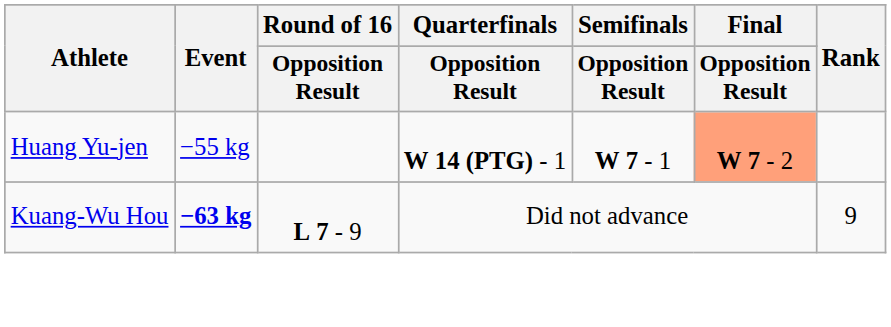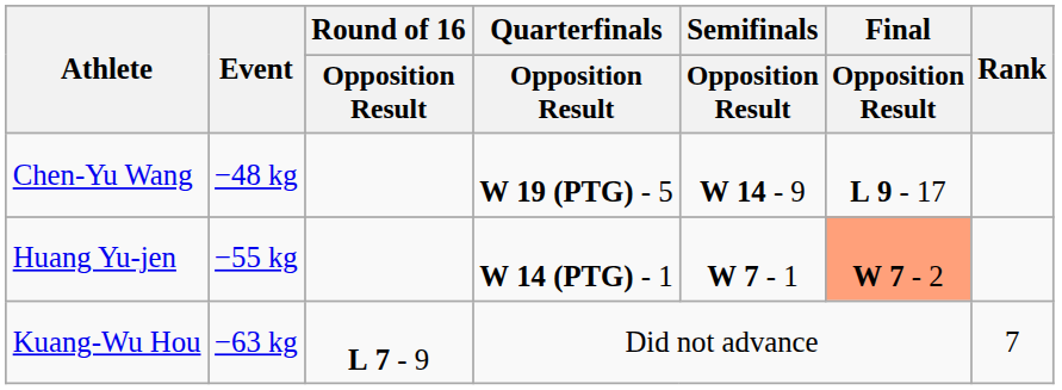+ row: Chen-Yu Wang | −48 kg | W 19 (PTG) - 5 | W 14 - 9 | L 9 - 17
Kuang-Wu Hou | Event: bold -> normal
Kuang-Wu Hou | Rank: 9 -> 7
